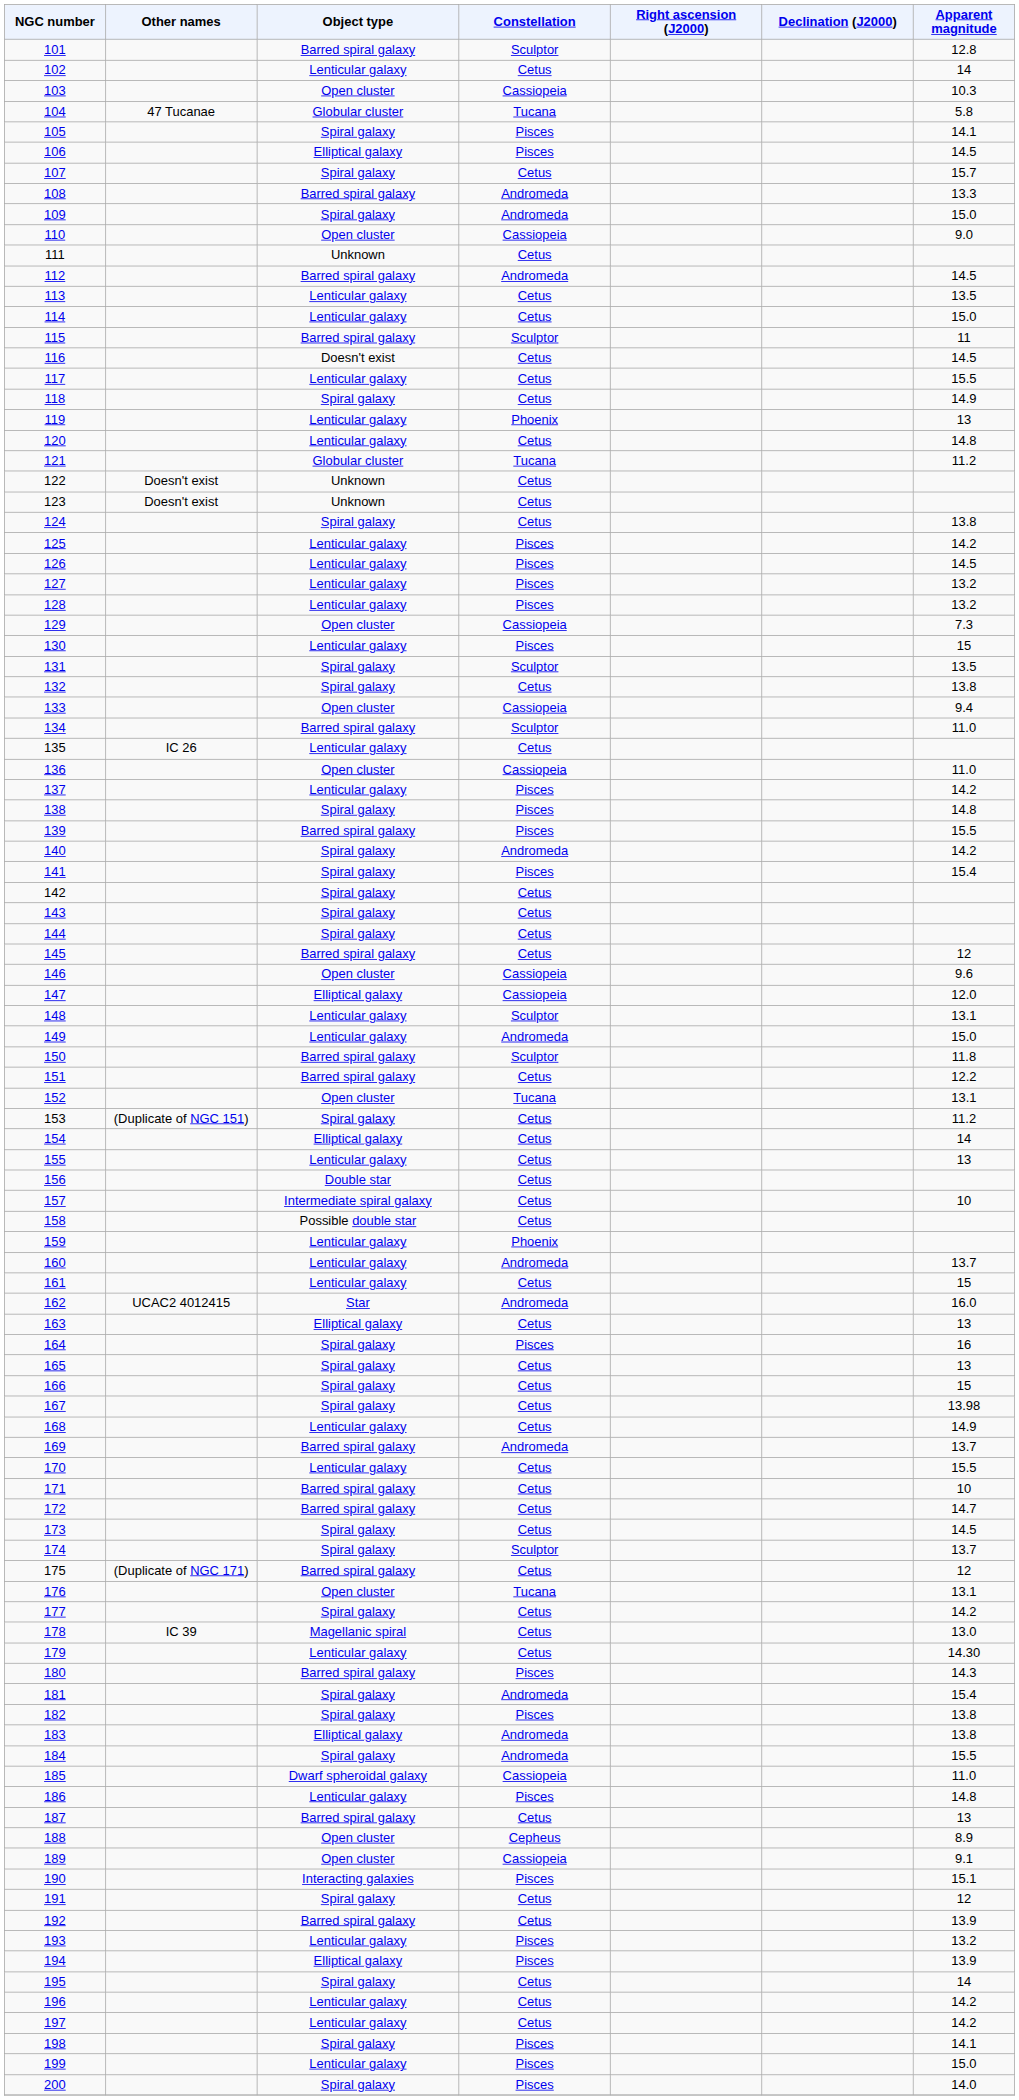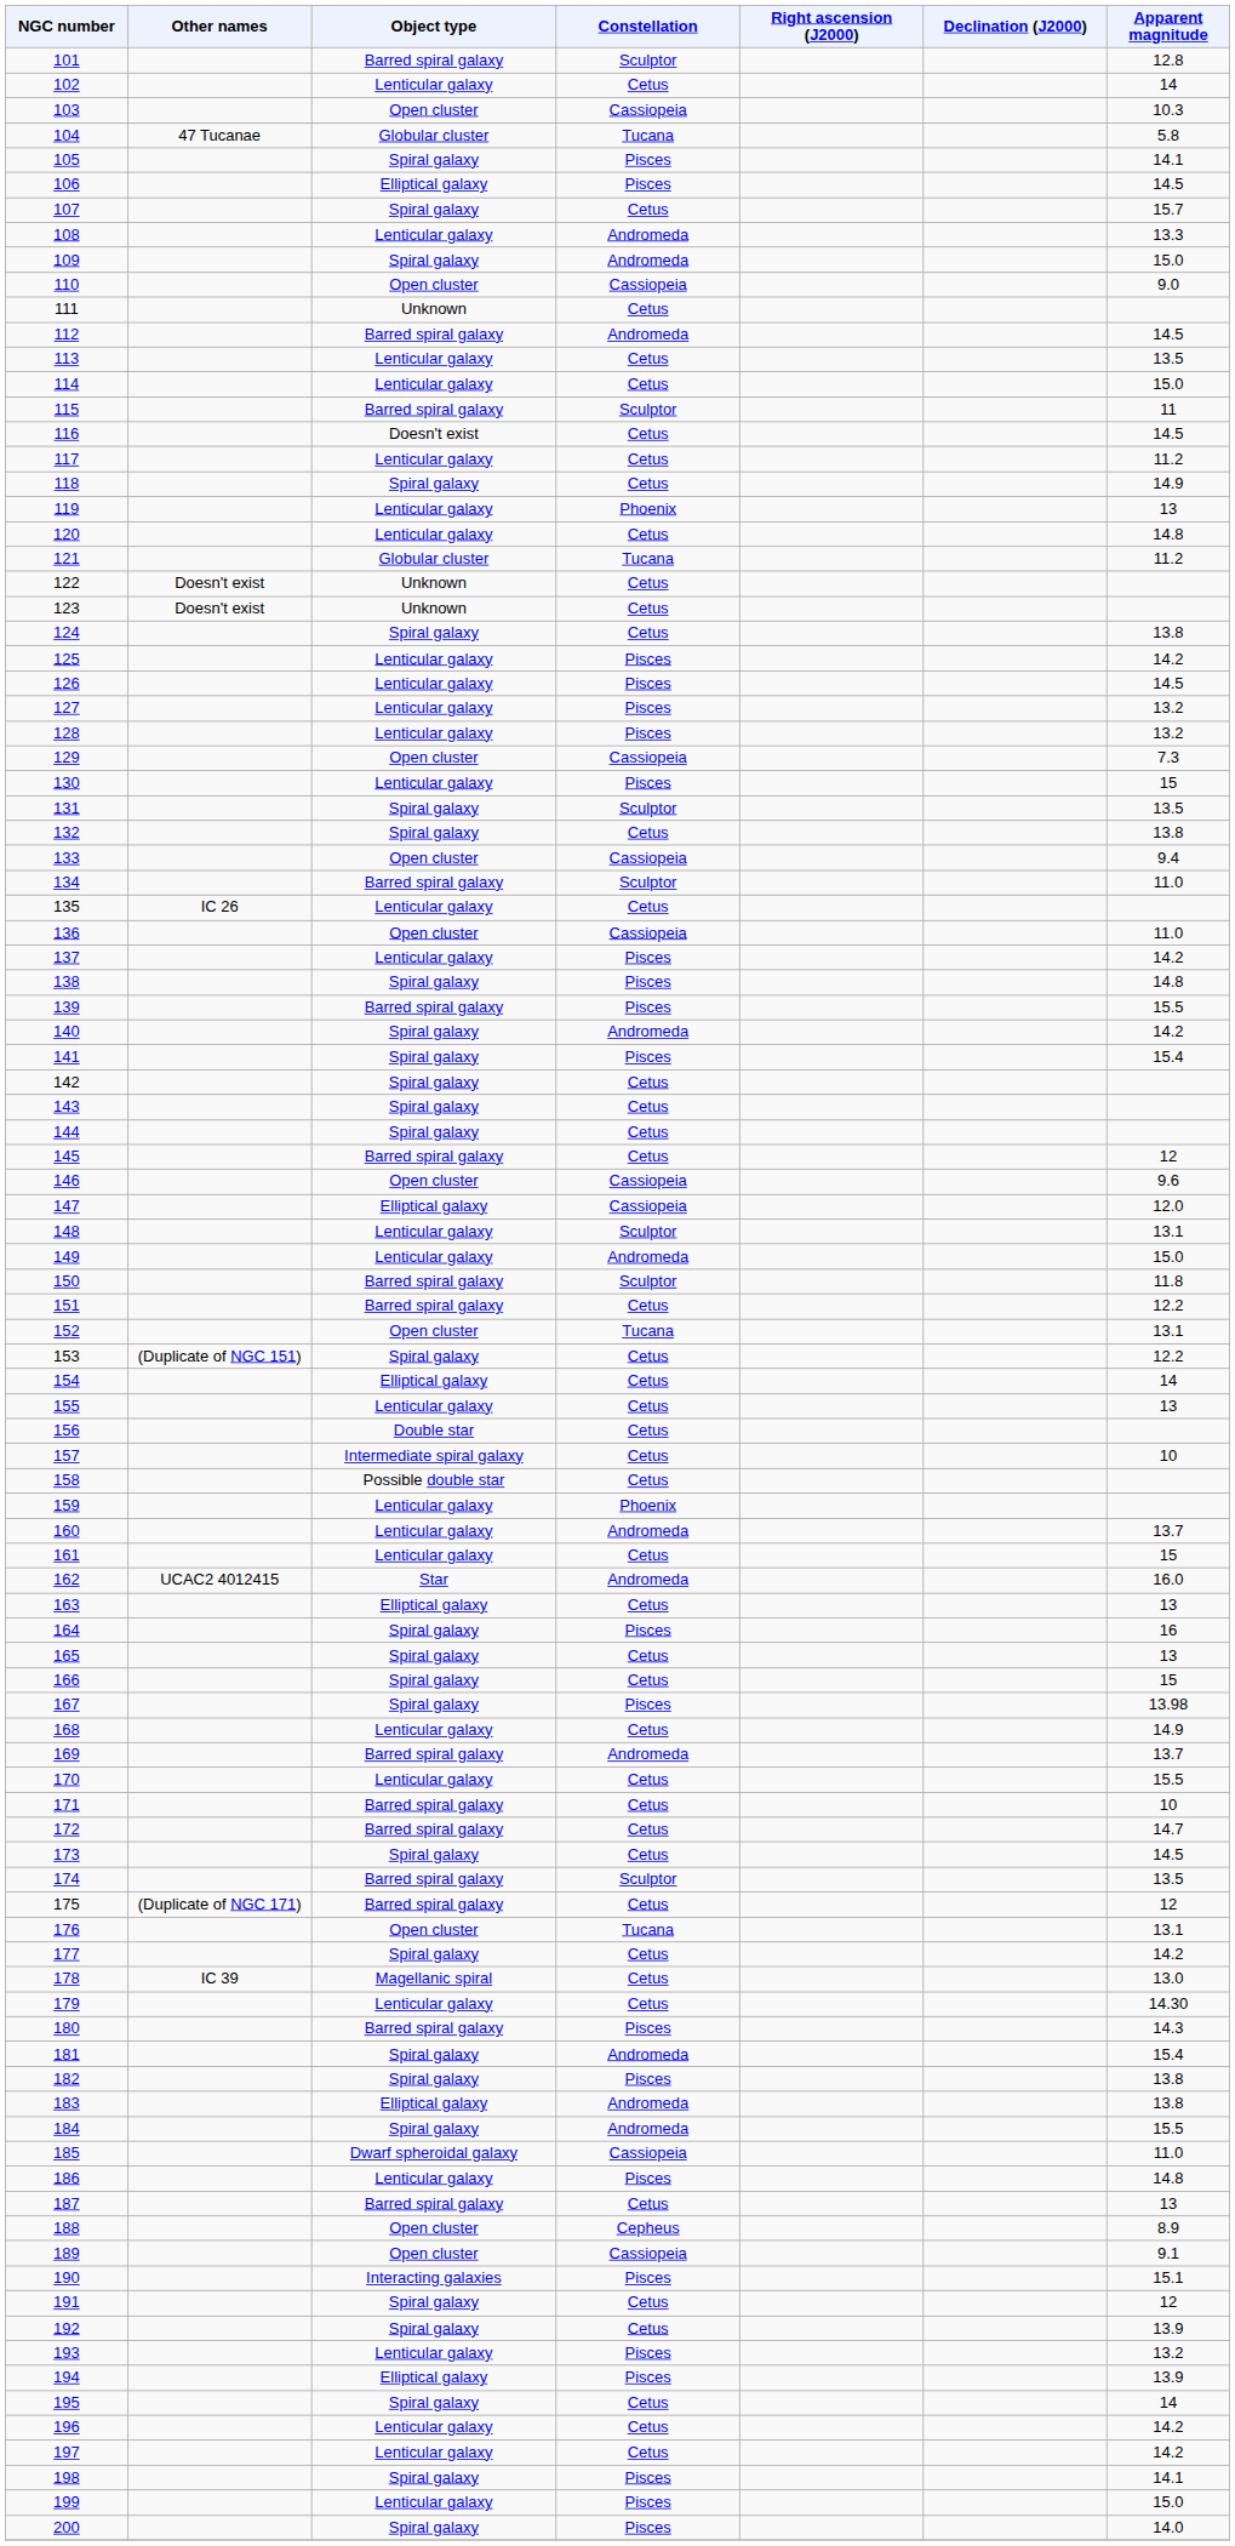108 | Object type: Barred spiral galaxy -> Lenticular galaxy
117 | Apparent magnitude: 15.5 -> 11.2
153 | Apparent magnitude: 11.2 -> 12.2
167 | Constellation: Cetus -> Pisces
174 | Object type: Spiral galaxy -> Barred spiral galaxy
174 | Apparent magnitude: 13.7 -> 13.5
192 | Object type: Barred spiral galaxy -> Spiral galaxy
